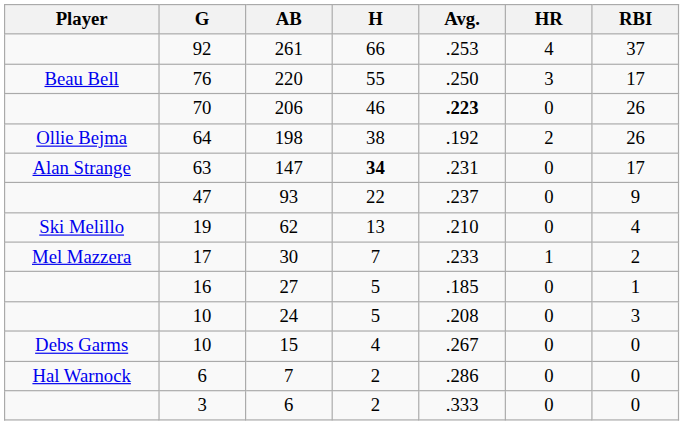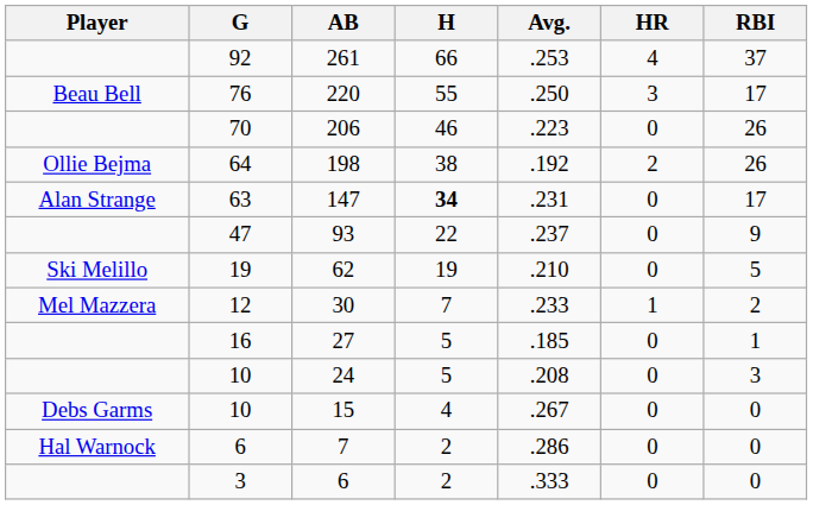206 | Avg.: bold -> normal
62 | H: 13 -> 19
62 | RBI: 4 -> 5
30 | G: 17 -> 12
